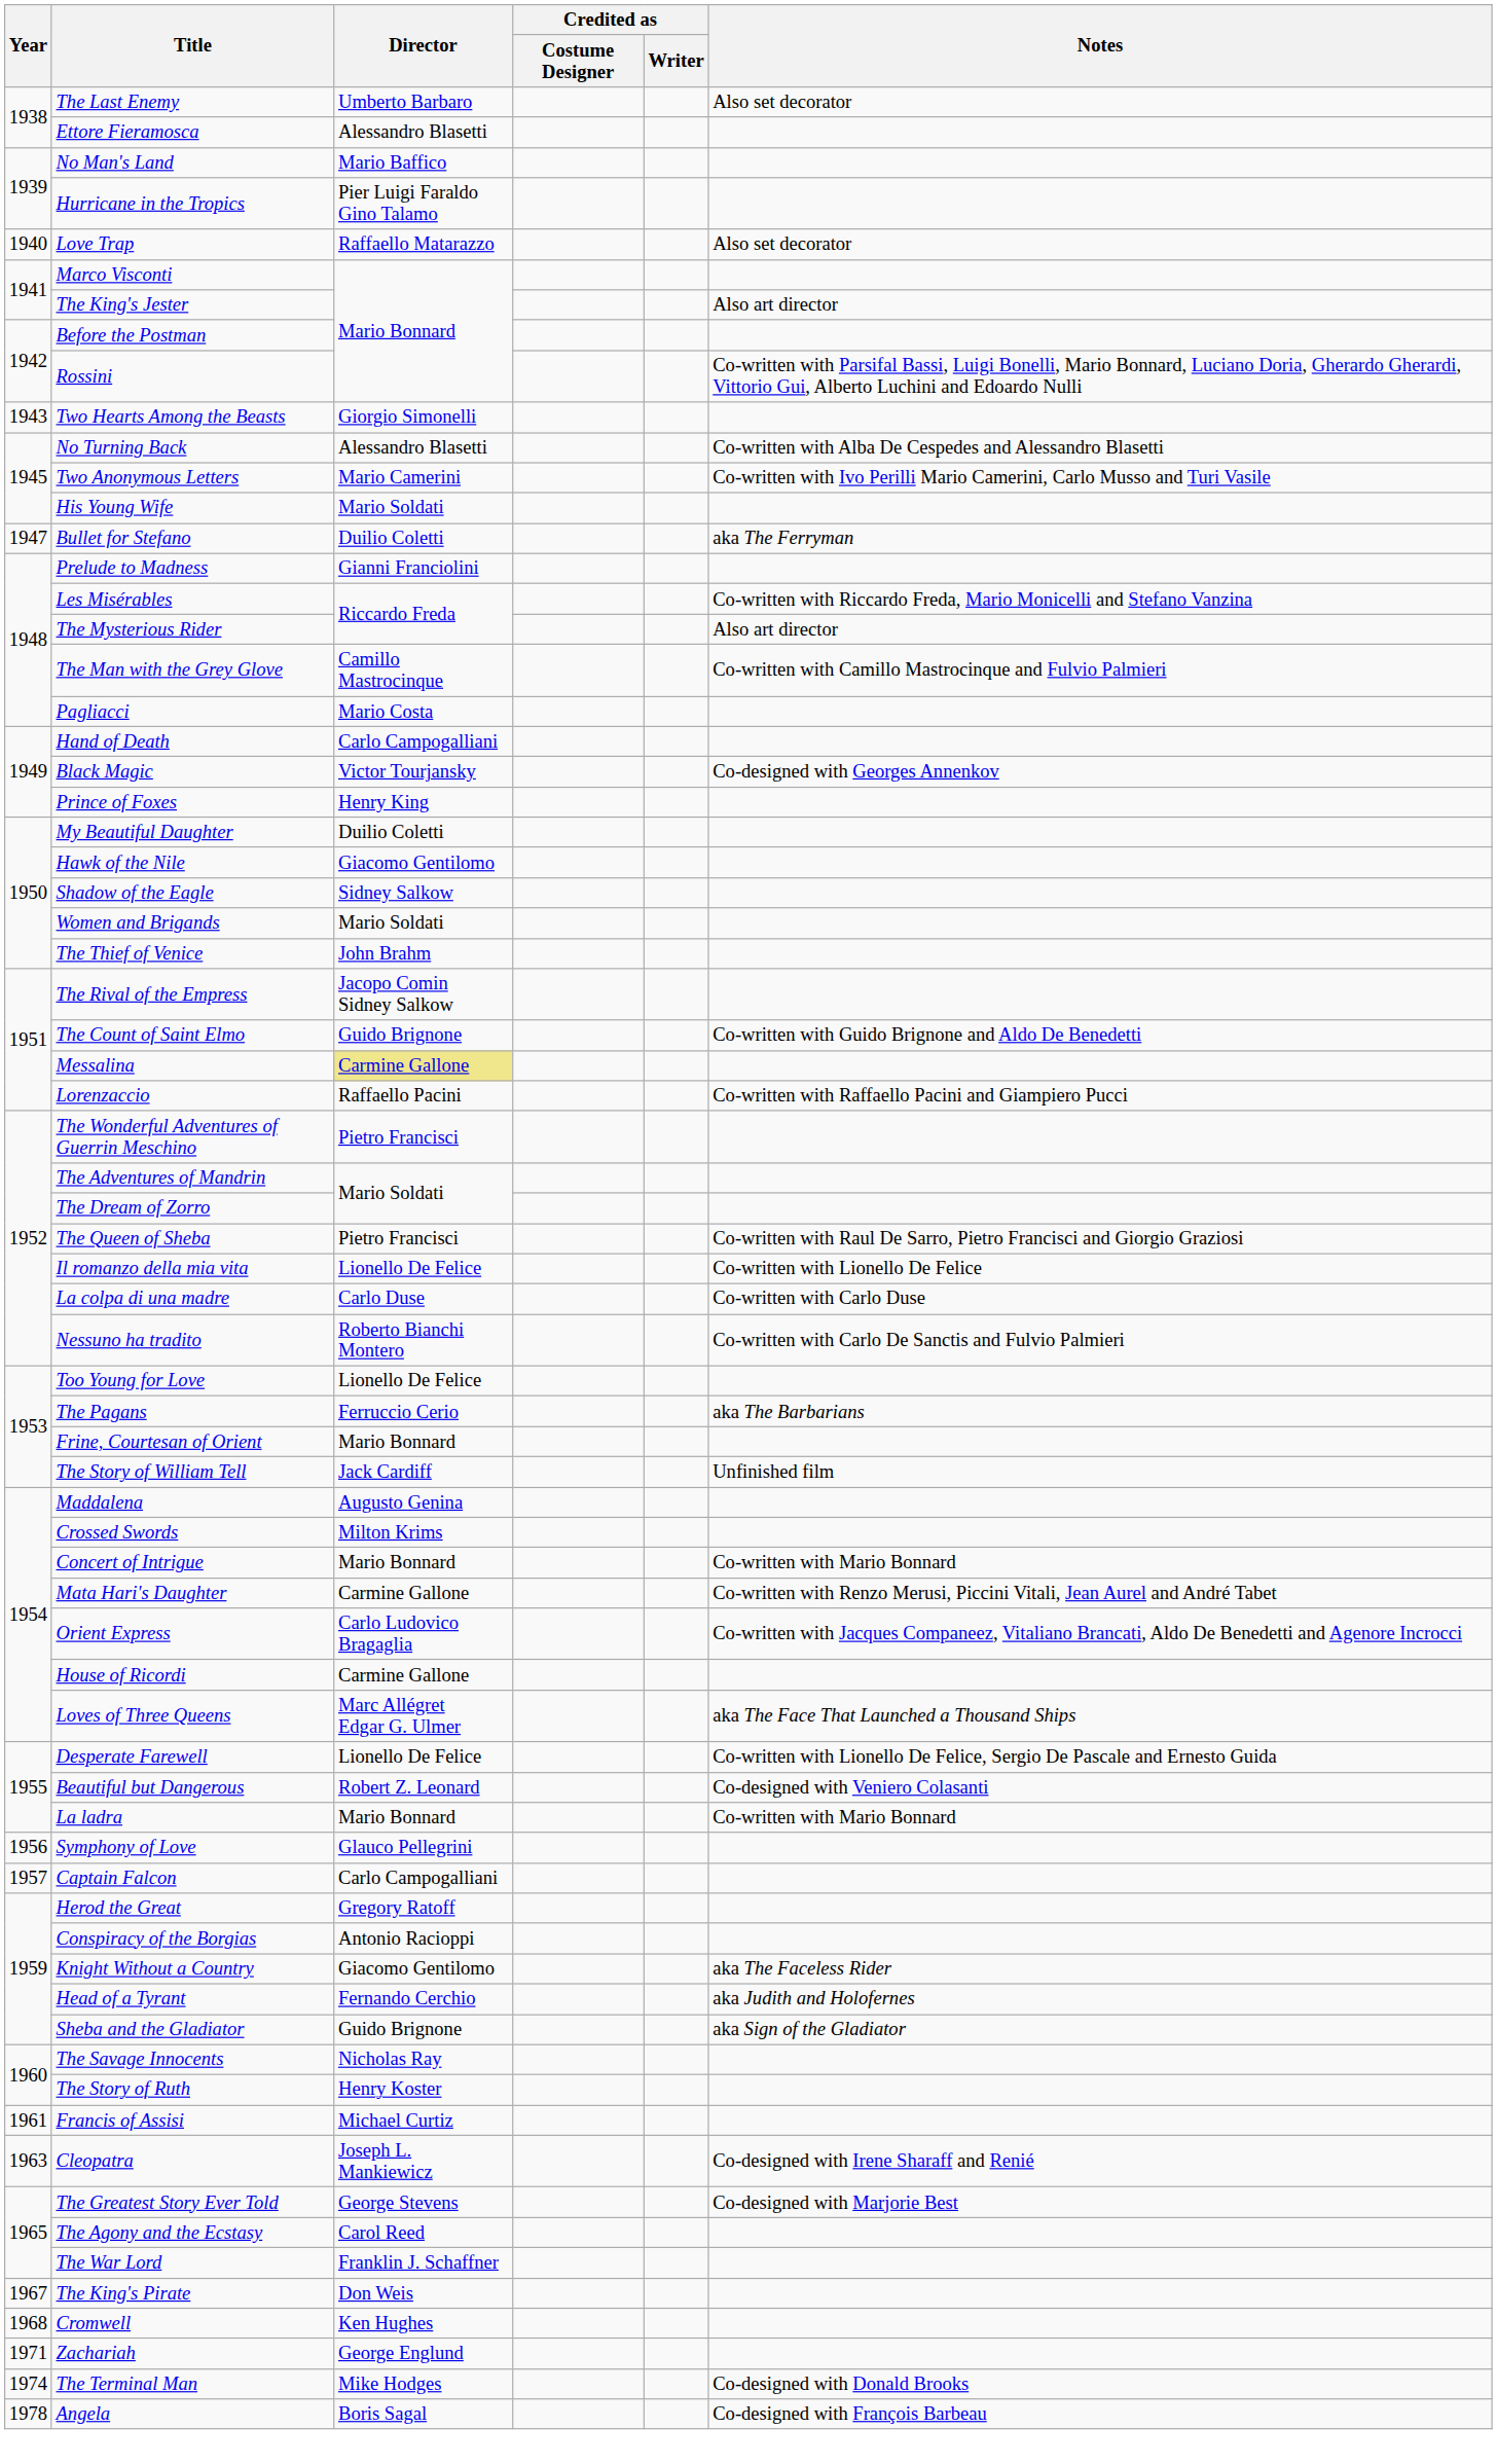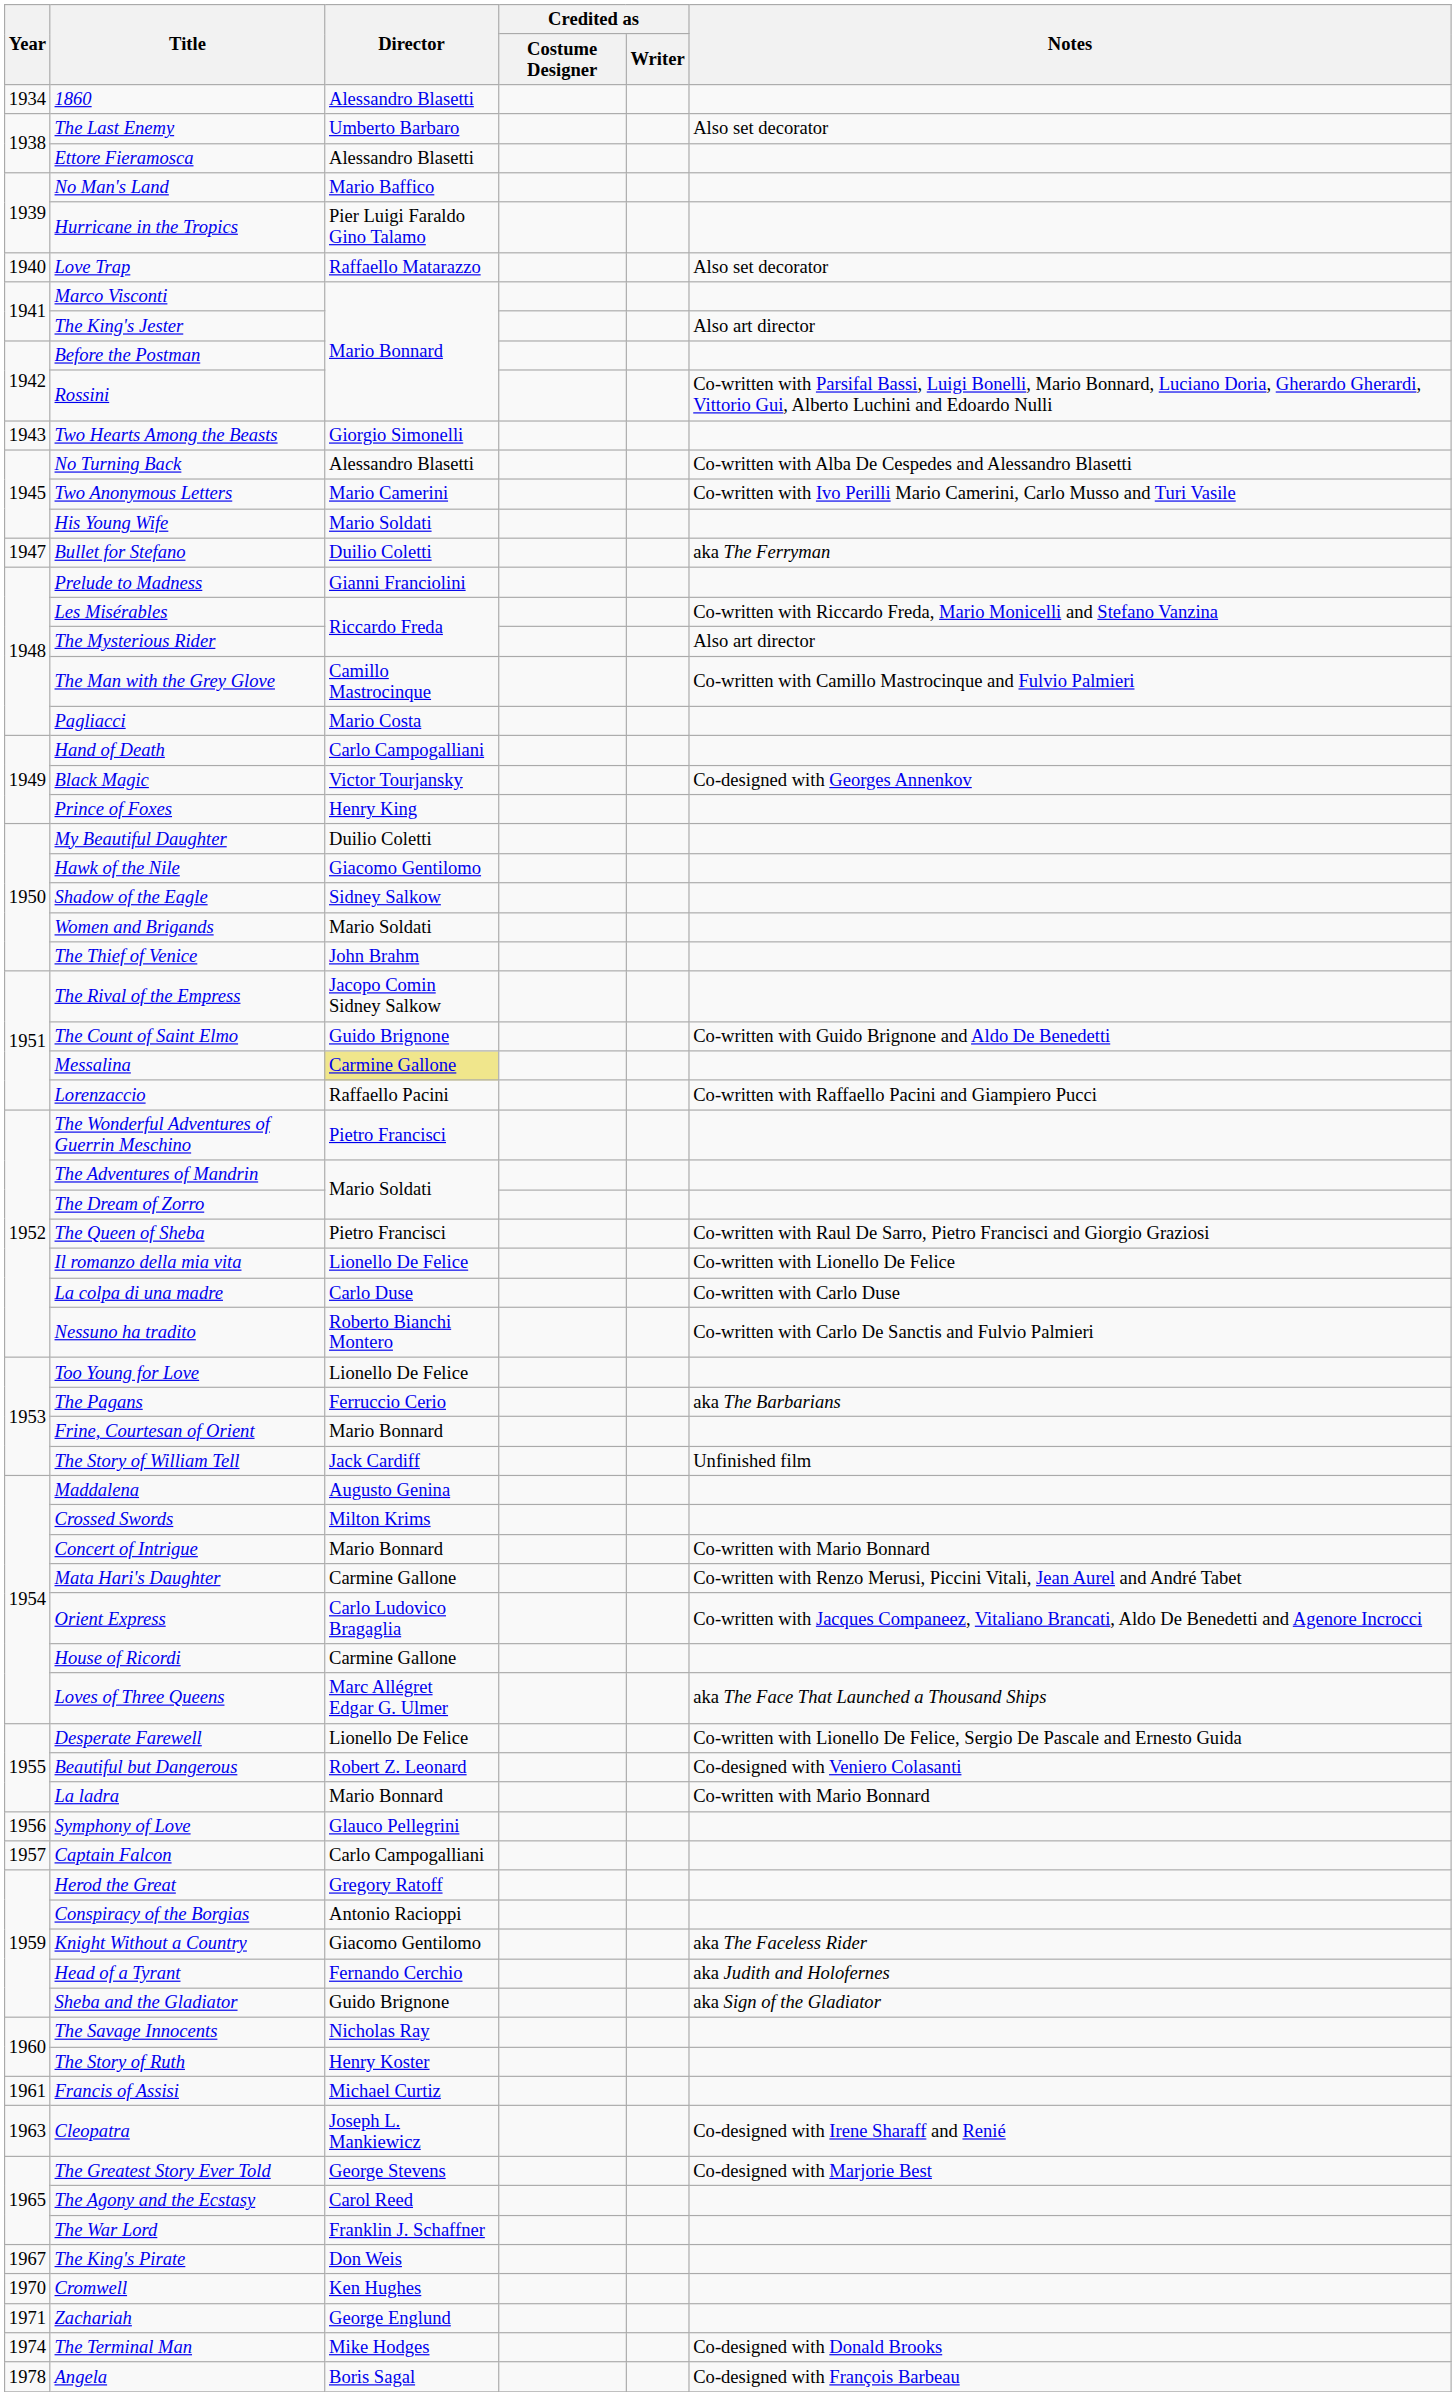+ row: 1934 | 1860 | Alessandro Blasetti
Cromwell | Year: 1968 -> 1970
